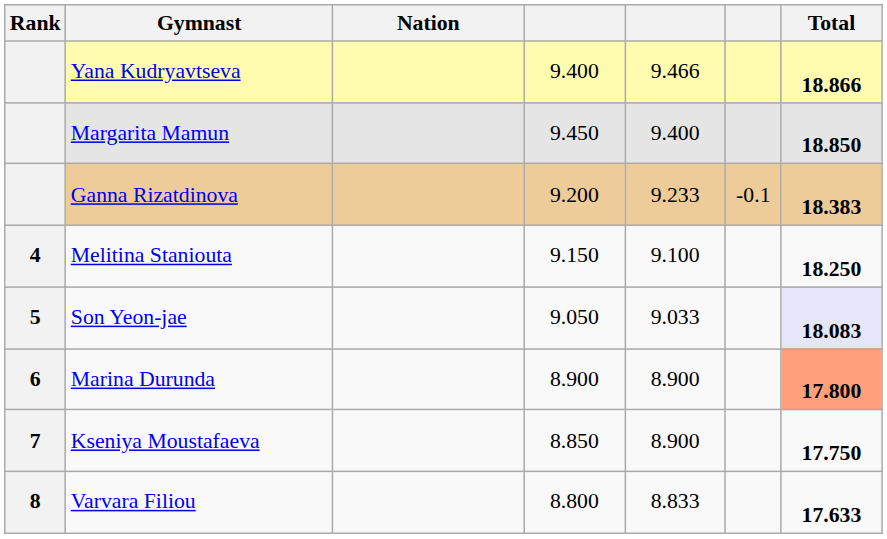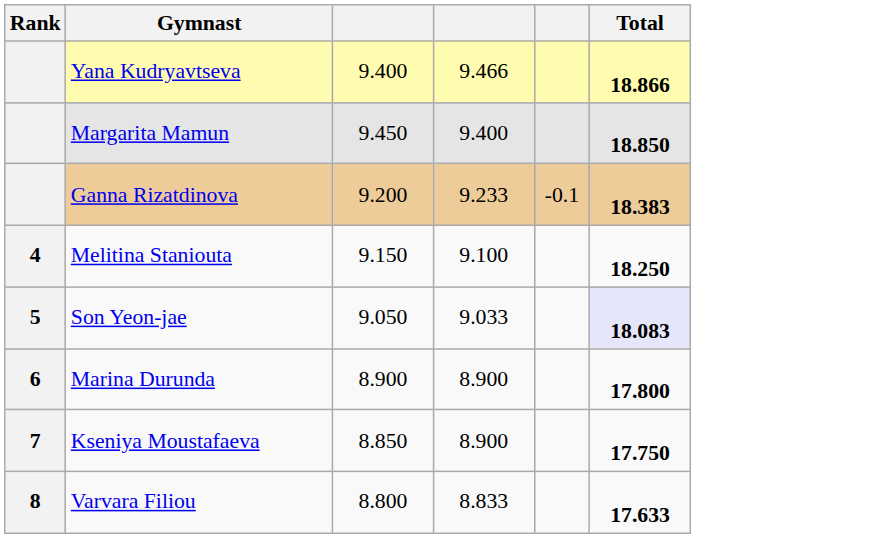- column: Nation
Marina Durunda | Total: lightsalmon background -> no background
